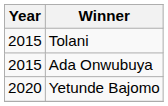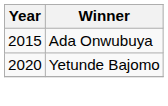- row: 2015 | Tolani
